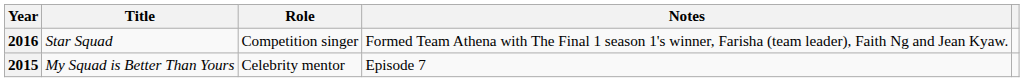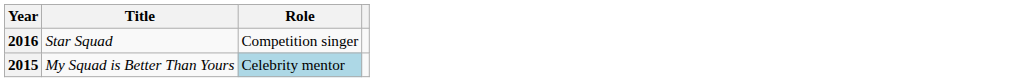- column: Notes | Formed Team Athena with The Final 1 season 1's winner, Farisha (team leader), Faith Ng and Jean Kyaw. | Episode 7
2015 | Role: no background -> lightblue background
